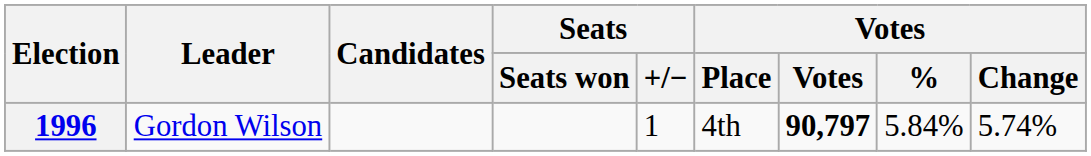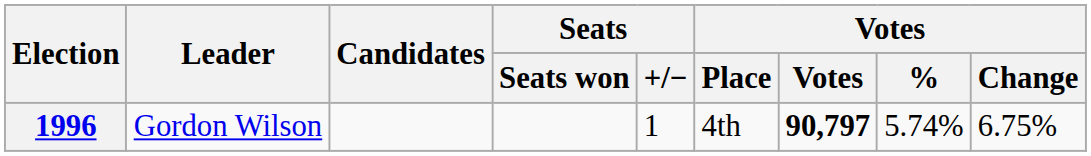1996 | Votes / %: 5.84% -> 5.74%
1996 | Votes / Change: 5.74% -> 6.75%
